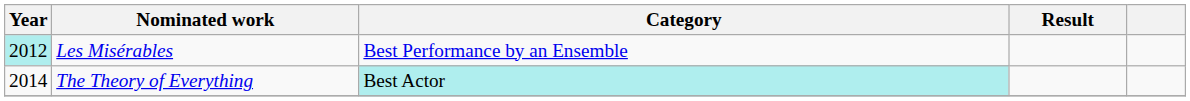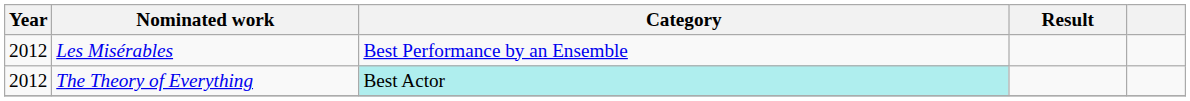Les Misérables | Year: paleturquoise background -> no background
The Theory of Everything | Year: 2014 -> 2012
